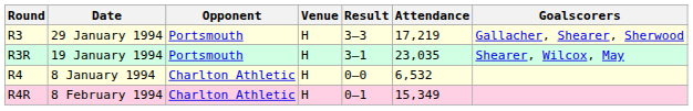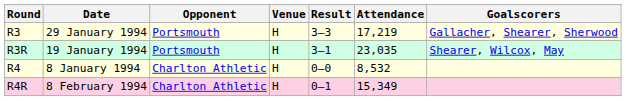R4 | Attendance: 6,532 -> 8,532
